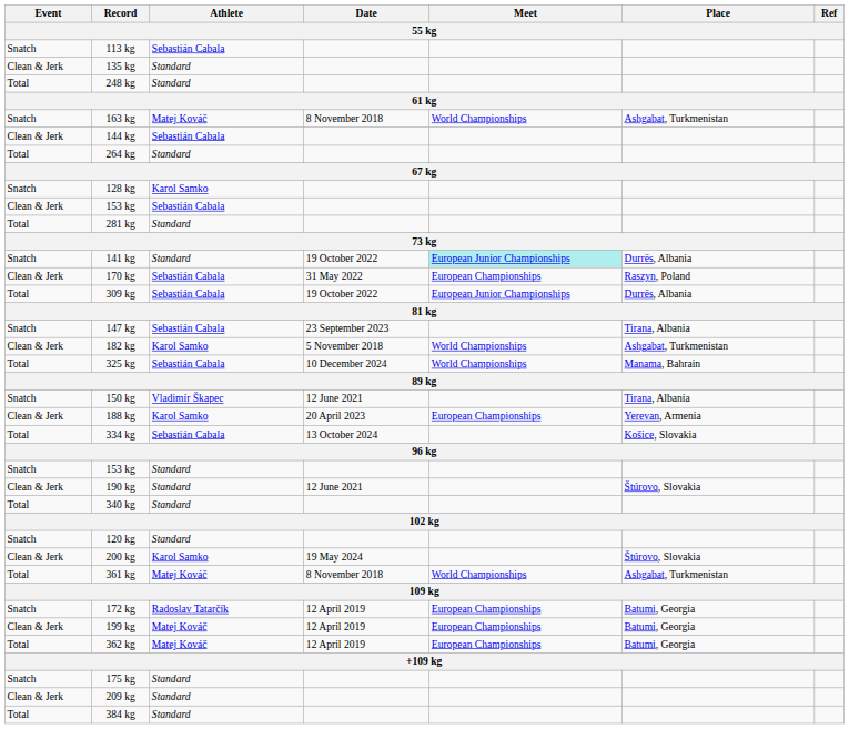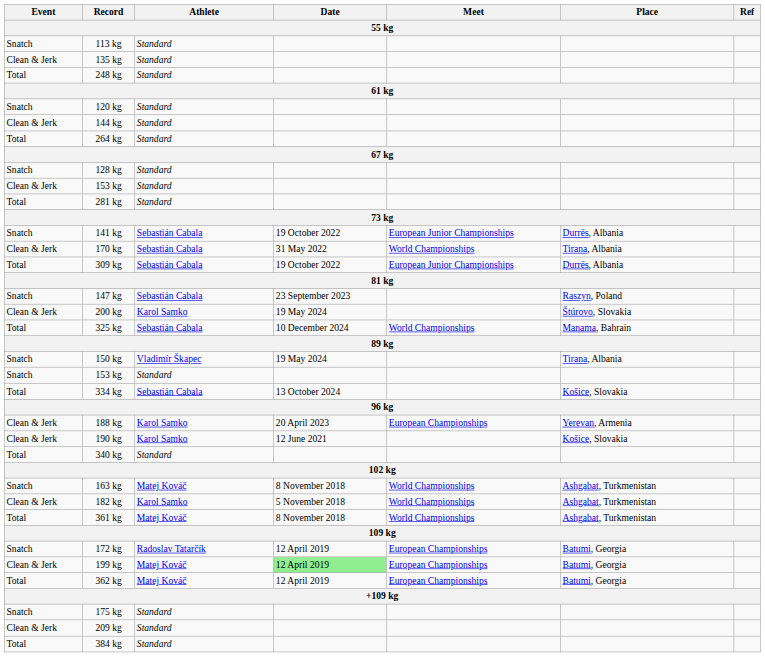113 kg | Athlete: Sebastián Cabala -> Standard
rows swapped: 120 kg <-> 163 kg
144 kg | Athlete: Sebastián Cabala -> Standard
128 kg | Athlete: Karol Samko -> Standard
Clean & Jerk / 153 kg | Athlete: Sebastián Cabala -> Standard
141 kg | Athlete: Standard -> Sebastián Cabala
141 kg | Meet: paleturquoise background -> no background
170 kg | Meet: European Championships -> World Championships
170 kg | Place: Raszyn, Poland -> Tirana, Albania
147 kg | Place: Tirana, Albania -> Raszyn, Poland
rows swapped: 182 kg <-> 200 kg
150 kg | Date: 12 June 2021 -> 19 May 2024
rows swapped: 188 kg <-> Snatch / 153 kg
190 kg | Athlete: Standard -> Karol Samko
190 kg | Place: Štúrovo, Slovakia -> Košice, Slovakia
199 kg | Date: no background -> lightgreen background
